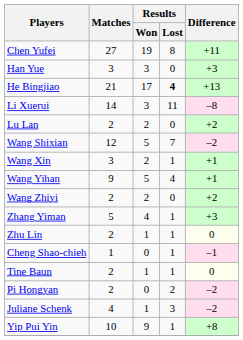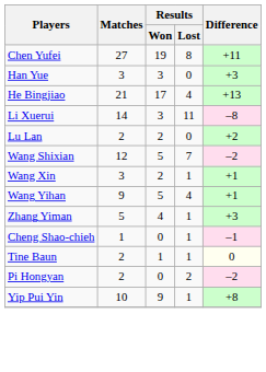He Bingjiao | Results / Lost: bold -> normal
- row: Wang Zhiyi | 2 | 2 | 0 | +2
- row: Zhu Lin | 2 | 1 | 1 | 0
- row: Juliane Schenk | 4 | 1 | 3 | –2
